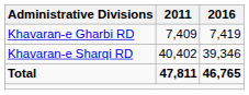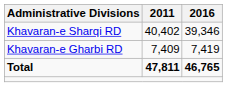rows swapped: Khavaran-e Gharbi RD <-> Khavaran-e Sharqi RD
